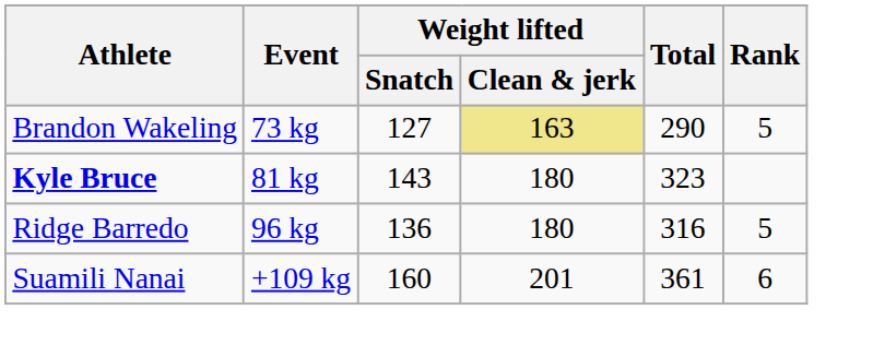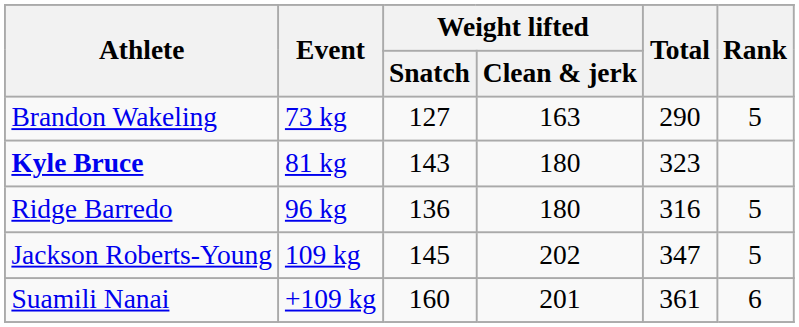Brandon Wakeling | Weight lifted / Clean & jerk: khaki background -> no background
+ row: Jackson Roberts-Young | 109 kg | 145 | 202 | 347 | 5
